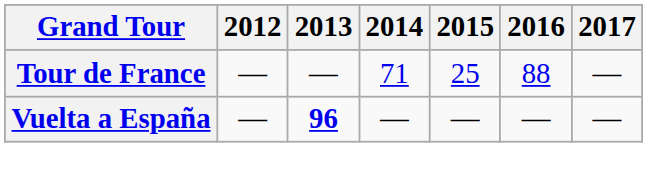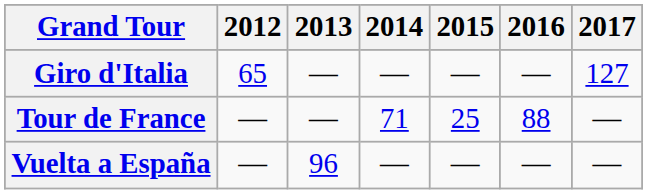+ row: Giro d'Italia | 65 | — | — | — | — | 127
Vuelta a España | 2013: bold -> normal
